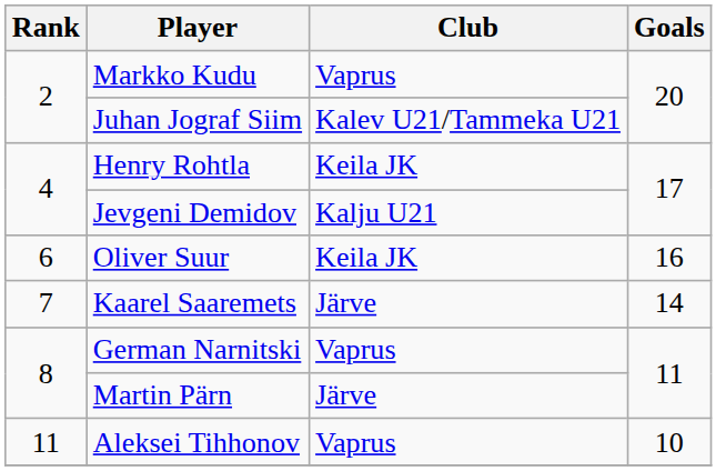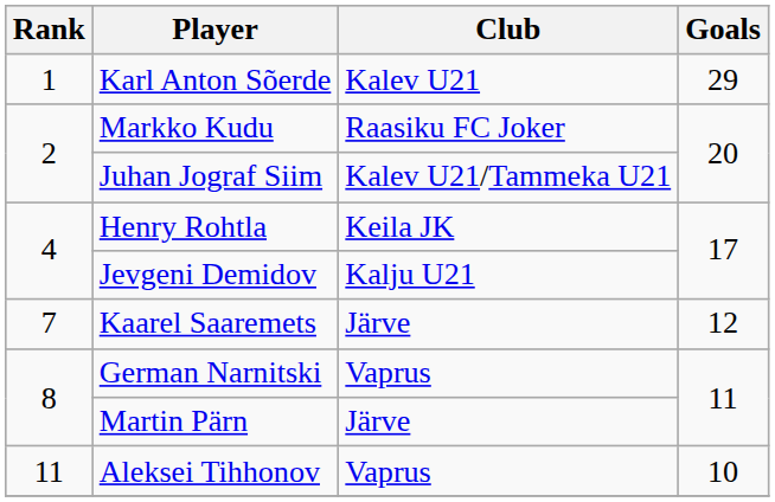+ row: 1 | Karl Anton Sõerde | Kalev U21 | 29
Markko Kudu | Club: Vaprus -> Raasiku FC Joker
- row: 6 | Oliver Suur | Keila JK | 16
Kaarel Saaremets | Goals: 14 -> 12
